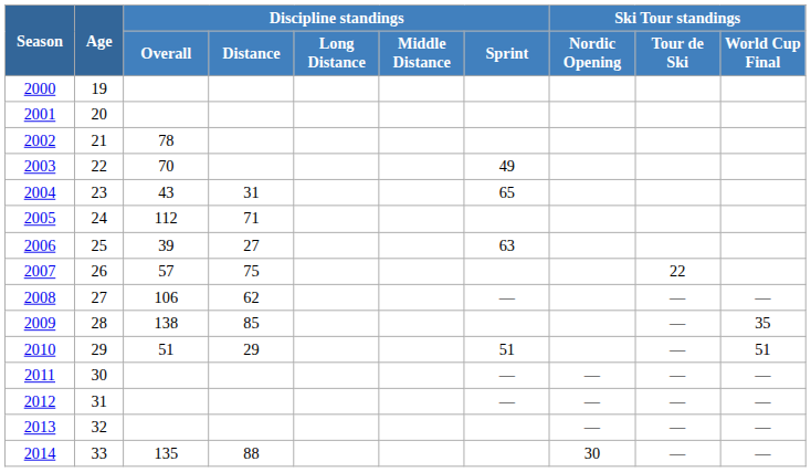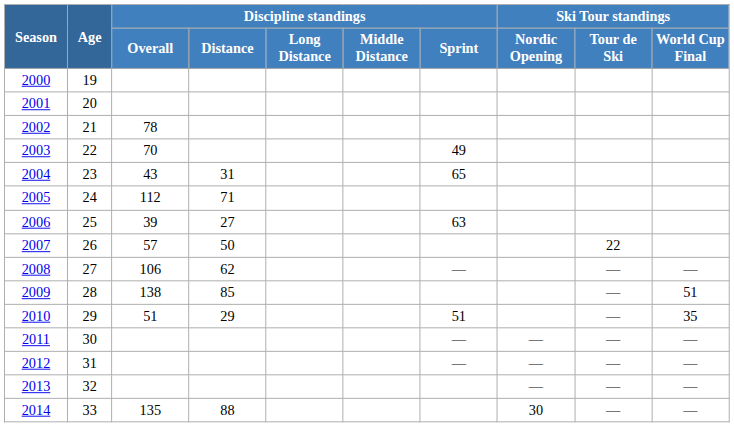2007 | Discipline standings / Distance: 75 -> 50
2009 | Ski Tour standings / World Cup Final: 35 -> 51
2010 | Ski Tour standings / World Cup Final: 51 -> 35
